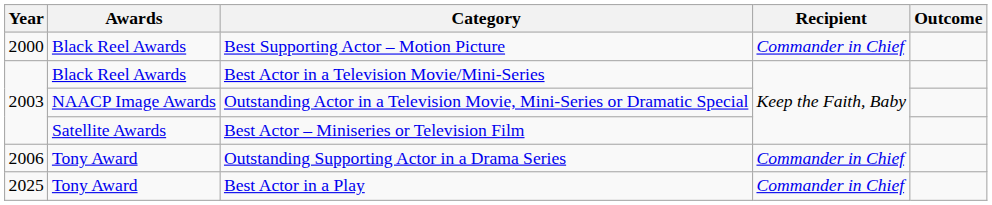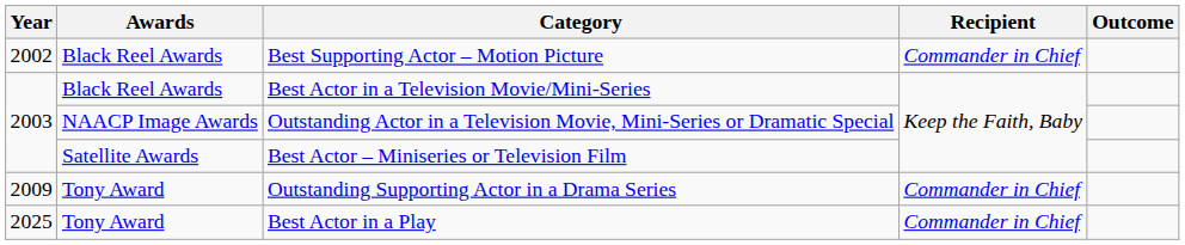Best Supporting Actor – Motion Picture | Year: 2000 -> 2002
Outstanding Supporting Actor in a Drama Series | Year: 2006 -> 2009
